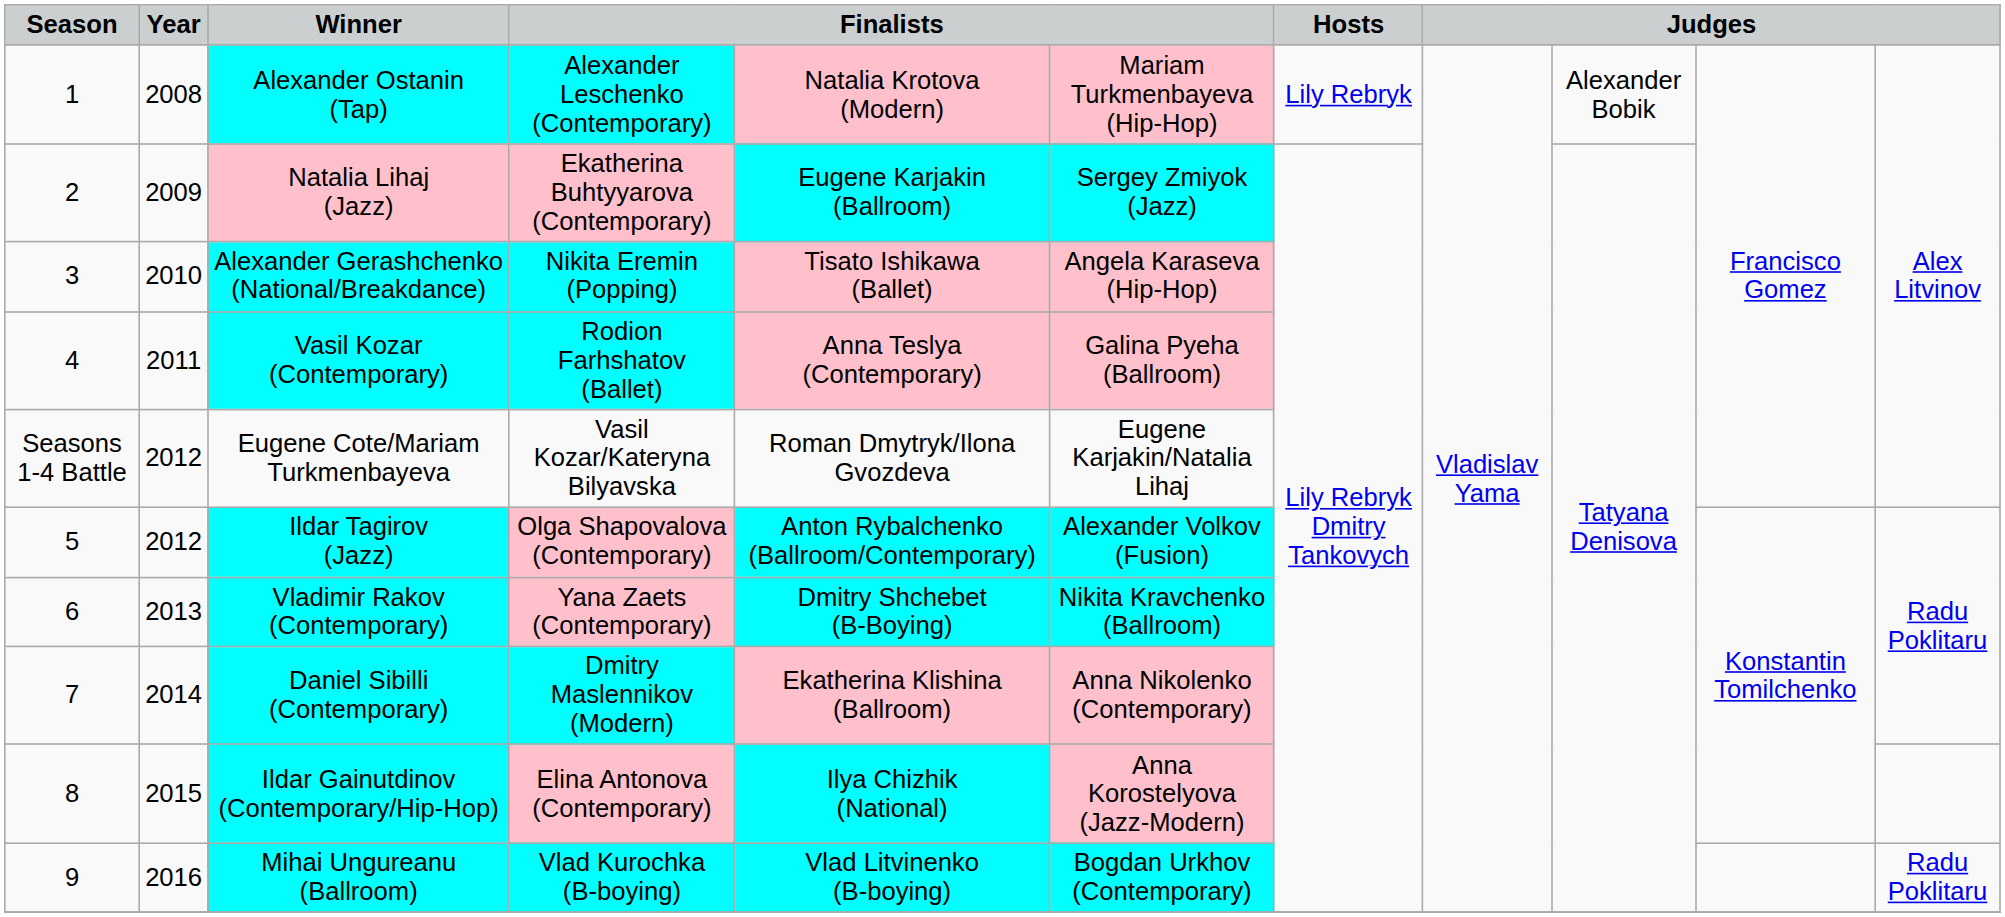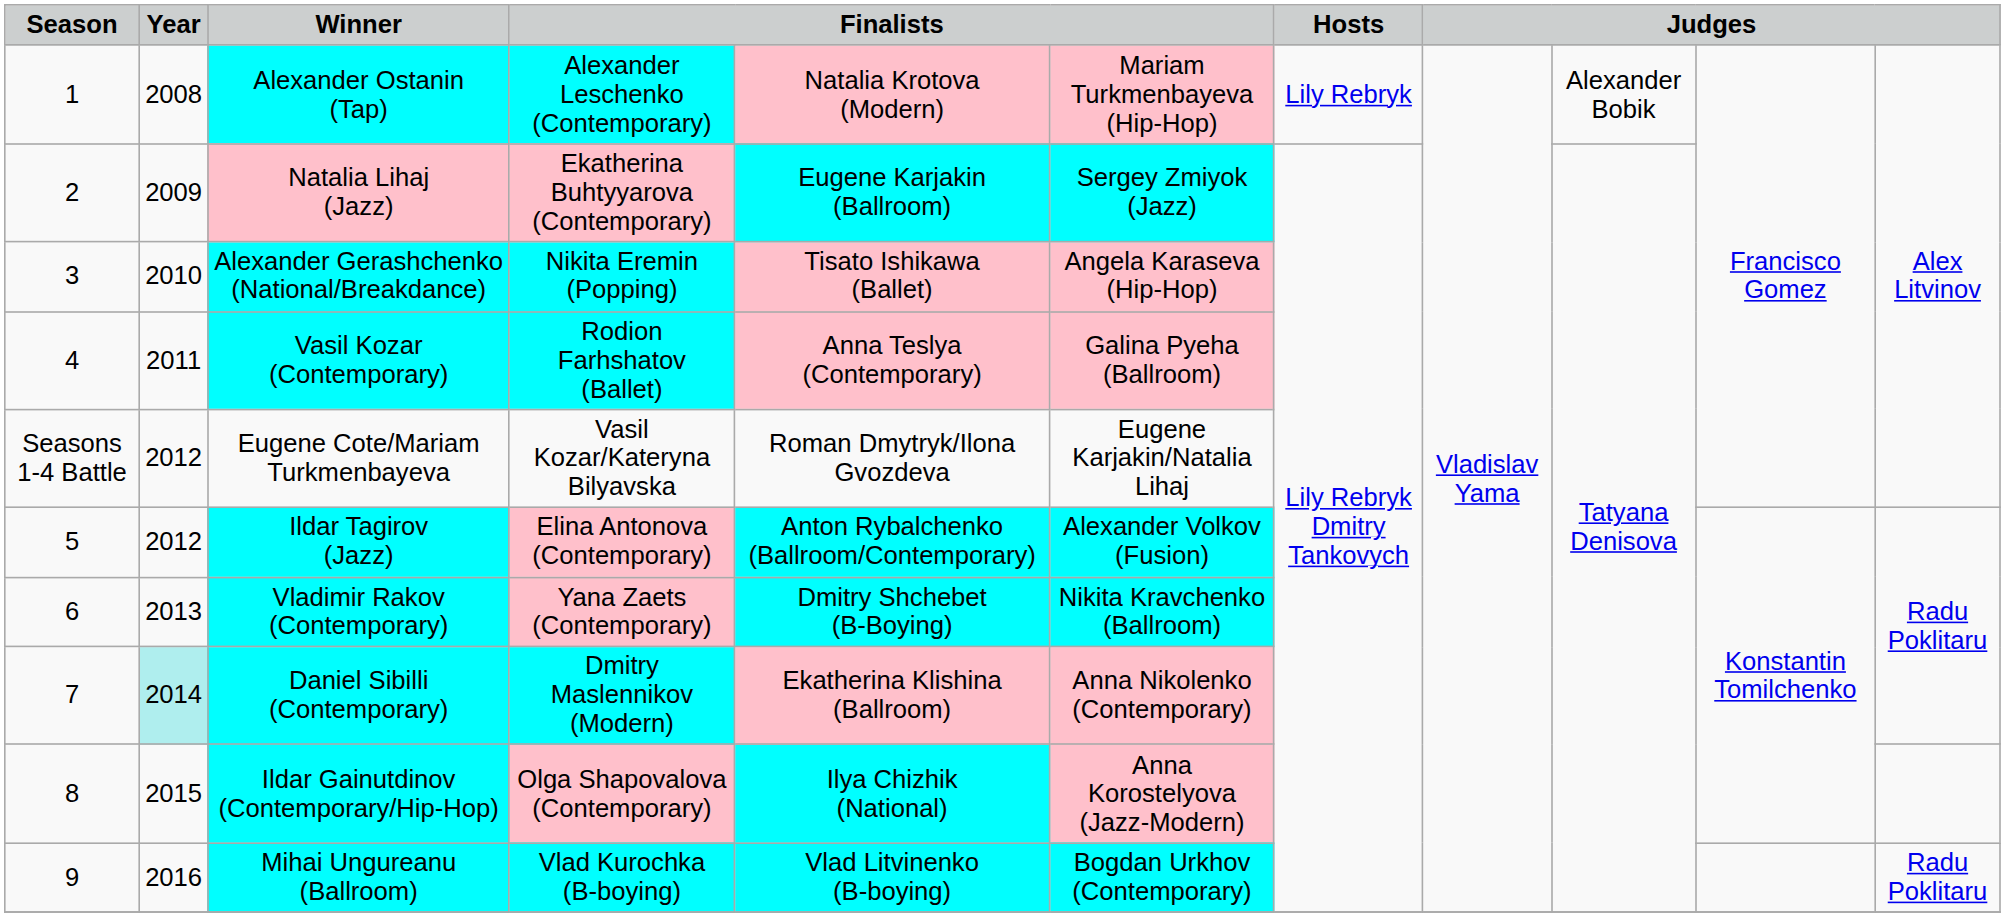Ildar Tagirov (Jazz) | column 4: Olga Shapovalova (Contemporary) -> Elina Antonova (Contemporary)
Daniel Sibilli (Contemporary) | Year: no background -> paleturquoise background
Ildar Gainutdinov (Contemporary/Hip-Hop) | column 4: Elina Antonova (Contemporary) -> Olga Shapovalova (Contemporary)
